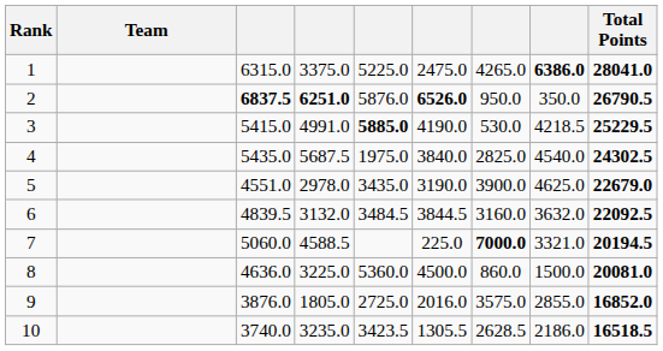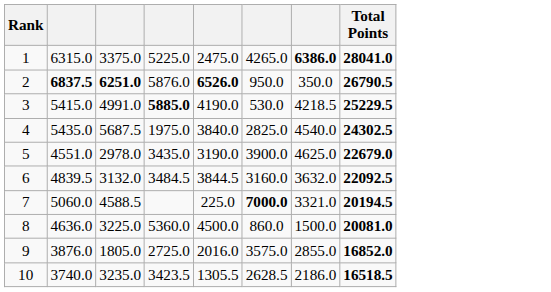- column: Team
